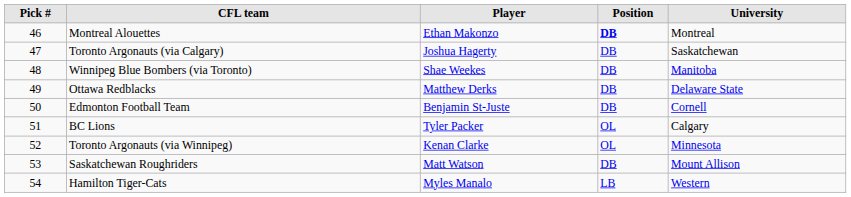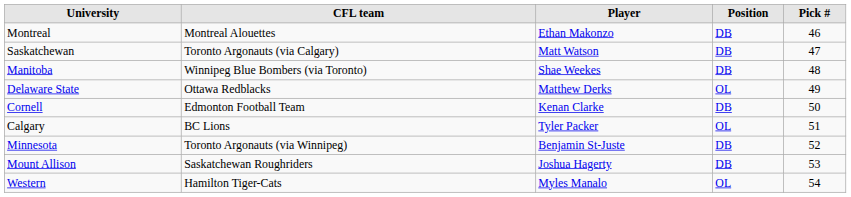columns swapped: Pick # <-> University
Montreal Alouettes | Position: bold -> normal
Toronto Argonauts (via Calgary) | Player: Joshua Hagerty -> Matt Watson
Ottawa Redblacks | Position: DB -> OL
Edmonton Football Team | Player: Benjamin St-Juste -> Kenan Clarke
Toronto Argonauts (via Winnipeg) | Player: Kenan Clarke -> Benjamin St-Juste
Toronto Argonauts (via Winnipeg) | Position: OL -> DB
Saskatchewan Roughriders | Player: Matt Watson -> Joshua Hagerty
Hamilton Tiger-Cats | Position: LB -> OL
